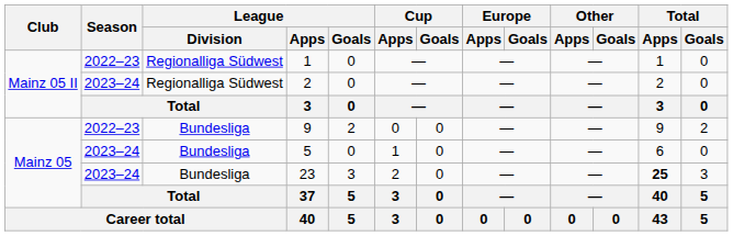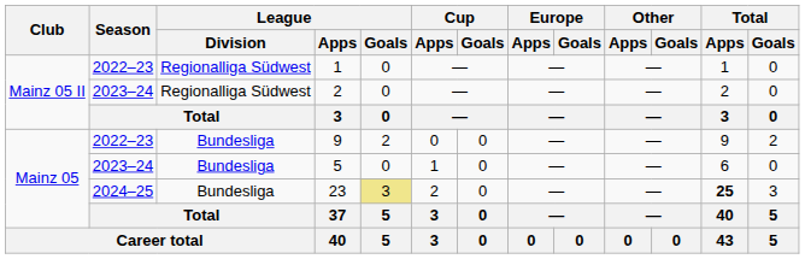23 | Season: 2023–24 -> 2024–25
23 | League / Goals: no background -> khaki background
